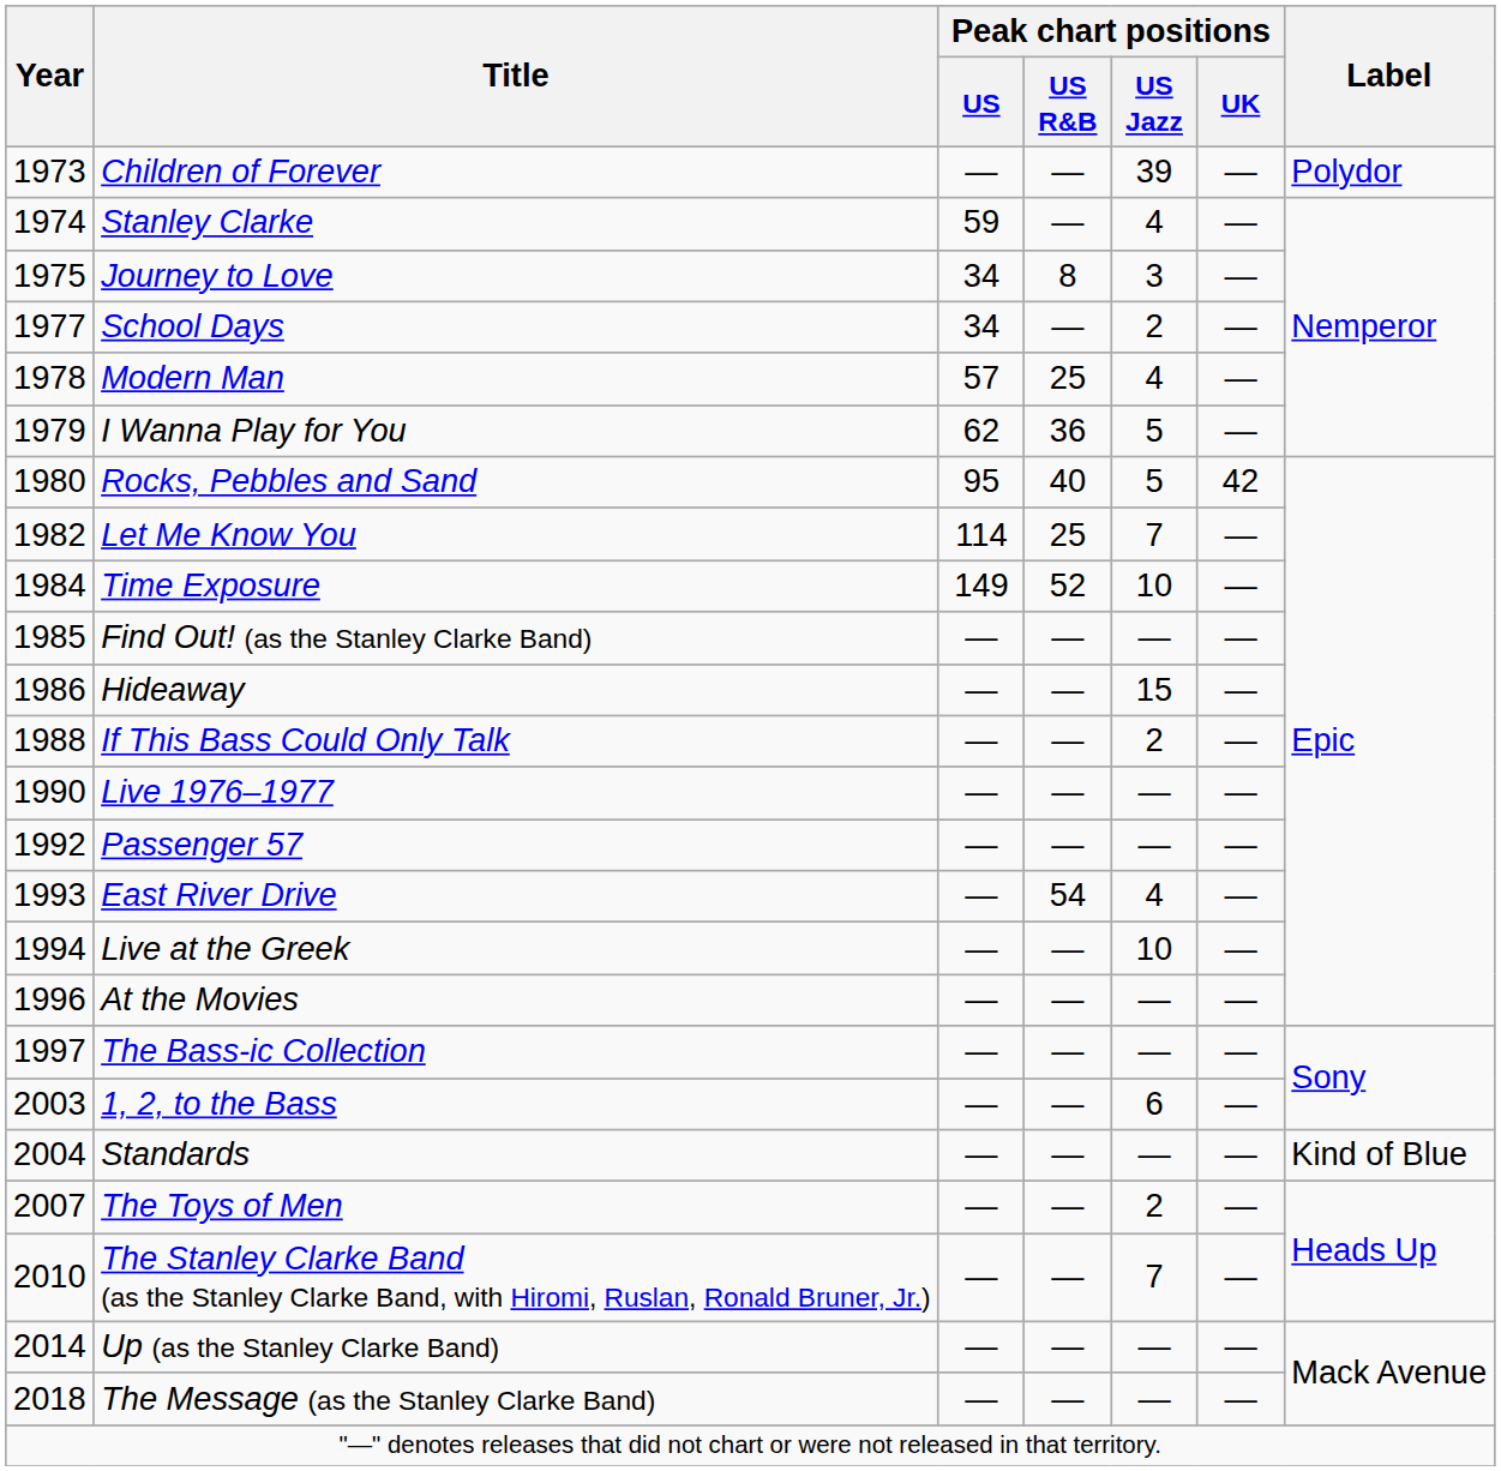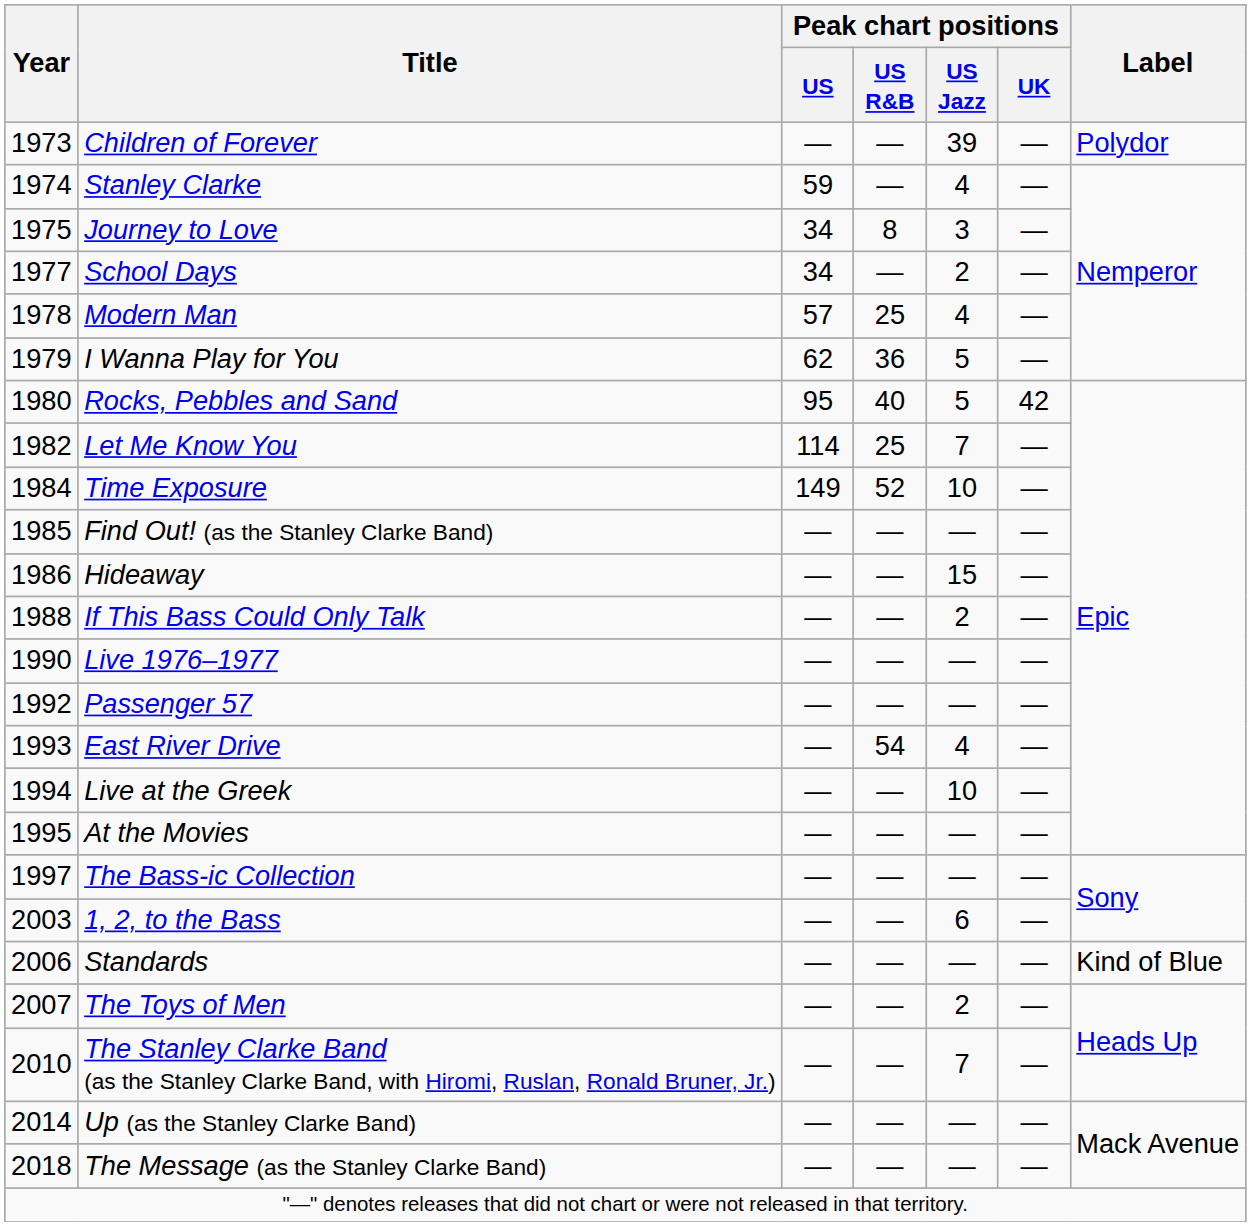At the Movies | Year: 1996 -> 1995
Standards | Year: 2004 -> 2006
